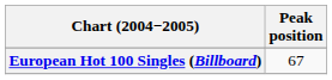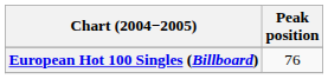European Hot 100 Singles (Billboard) | Peak position: 67 -> 76
